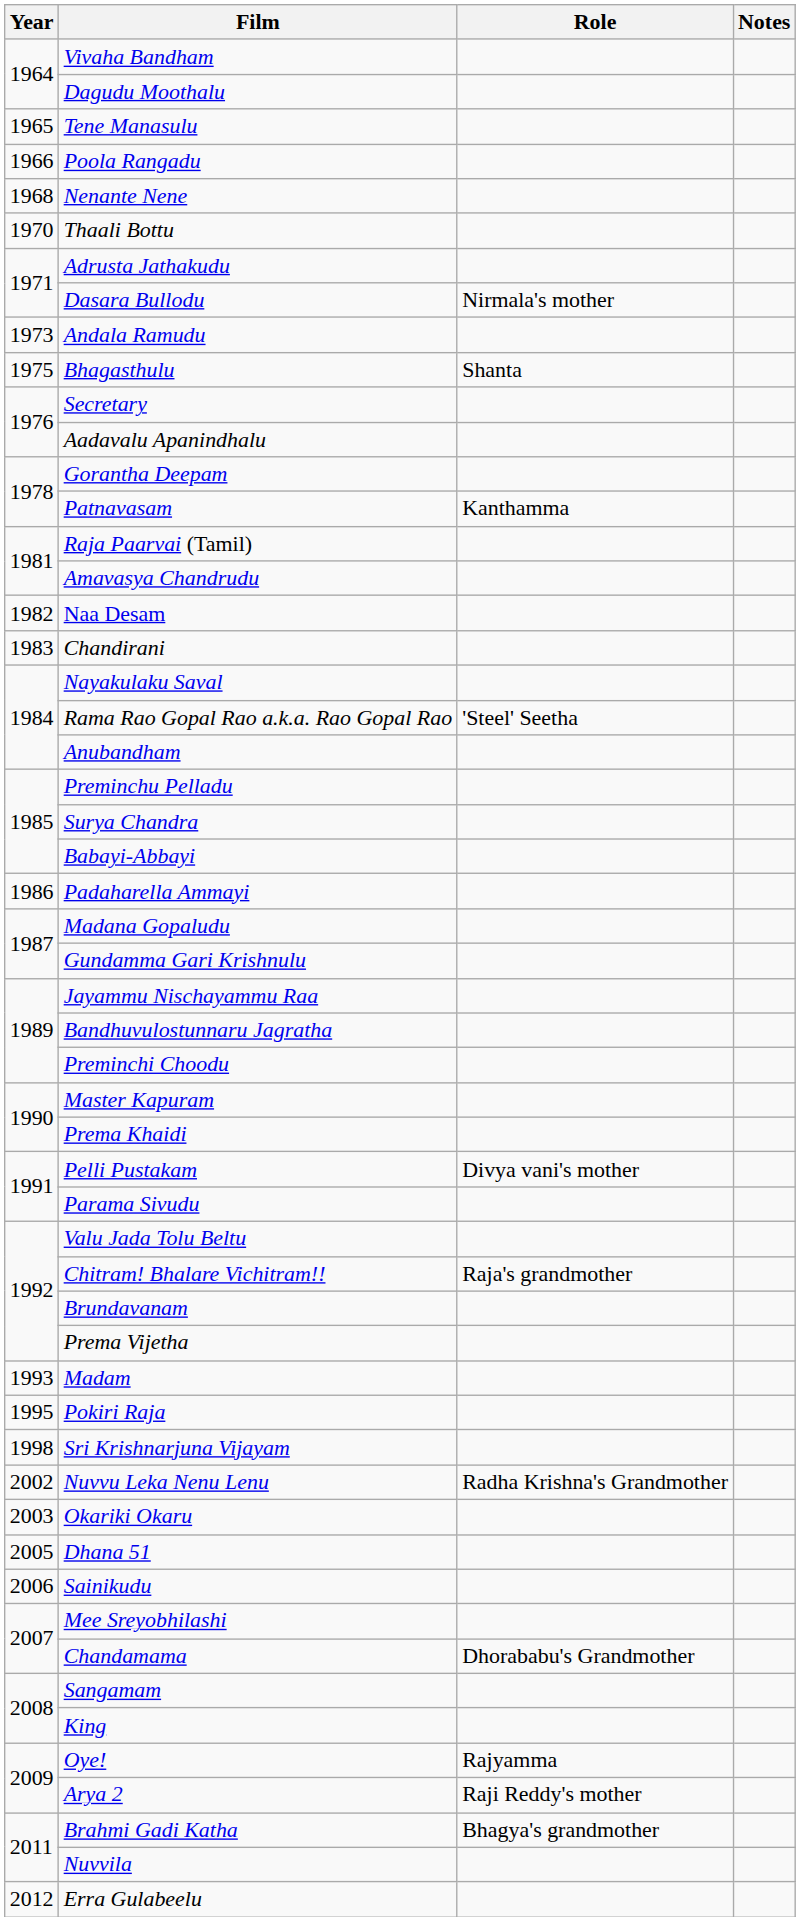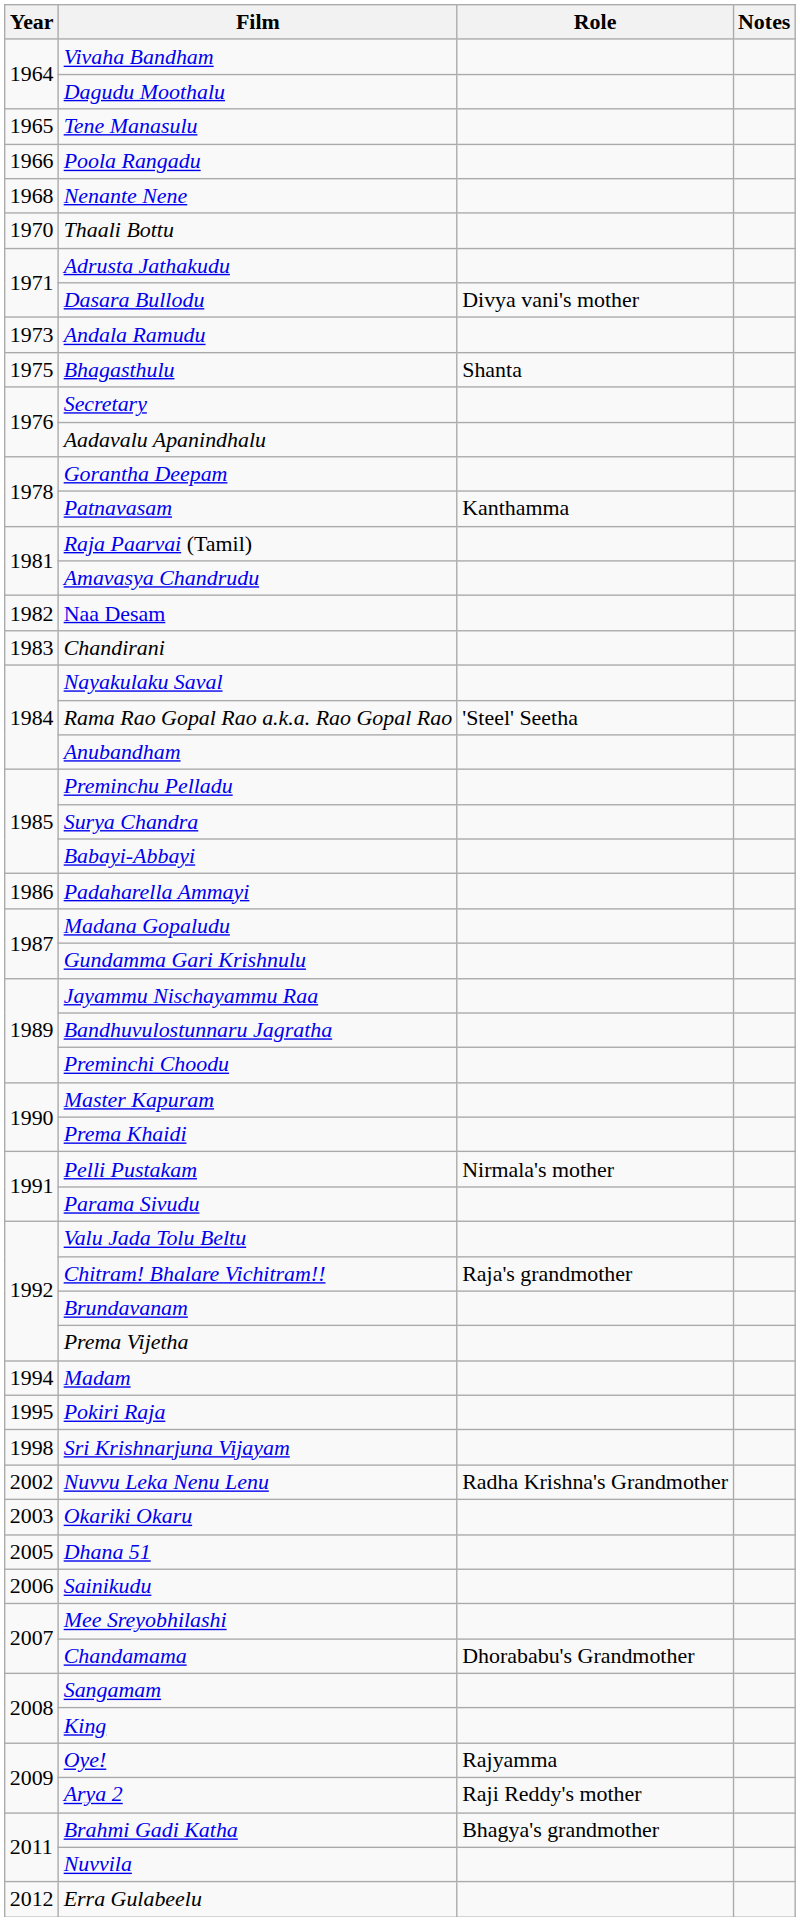Dasara Bullodu | Role: Nirmala's mother -> Divya vani's mother
Pelli Pustakam | Role: Divya vani's mother -> Nirmala's mother
Madam | Year: 1993 -> 1994
